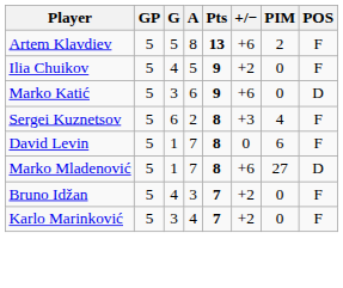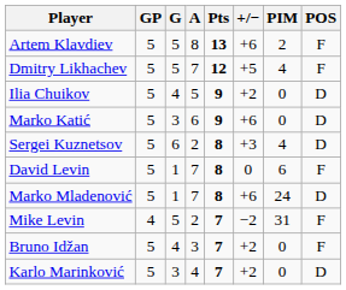+ row: Dmitry Likhachev | 5 | 5 | 7 | 12 | +5 | 4 | F
Ilia Chuikov | POS: F -> D
Sergei Kuznetsov | POS: F -> D
Marko Mladenović | PIM: 27 -> 24
+ row: Mike Levin | 4 | 5 | 2 | 7 | −2 | 31 | F
Karlo Marinković | POS: F -> D
